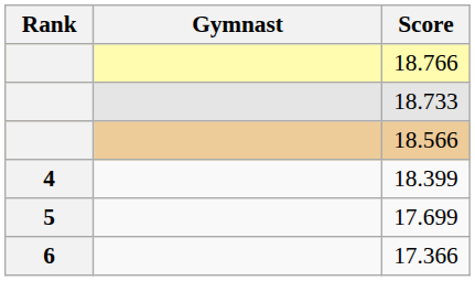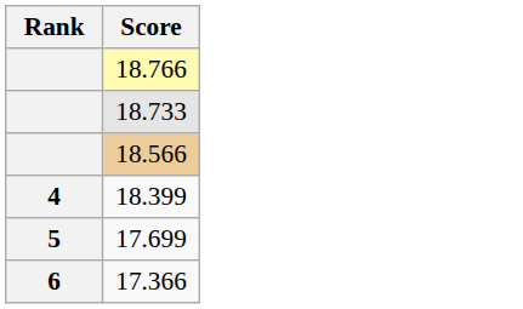- column: Gymnast
